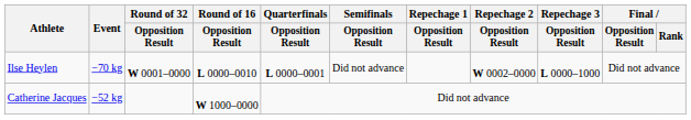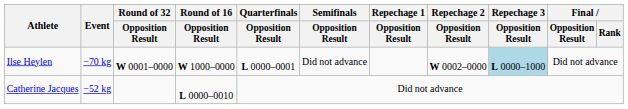Ilse Heylen | Round of 16 / Opposition Result: L 0000–0010 -> W 1000–0000
Ilse Heylen | Repechage 3 / Opposition Result: no background -> lightblue background
Catherine Jacques | Round of 16 / Opposition Result: W 1000–0000 -> L 0000–0010
